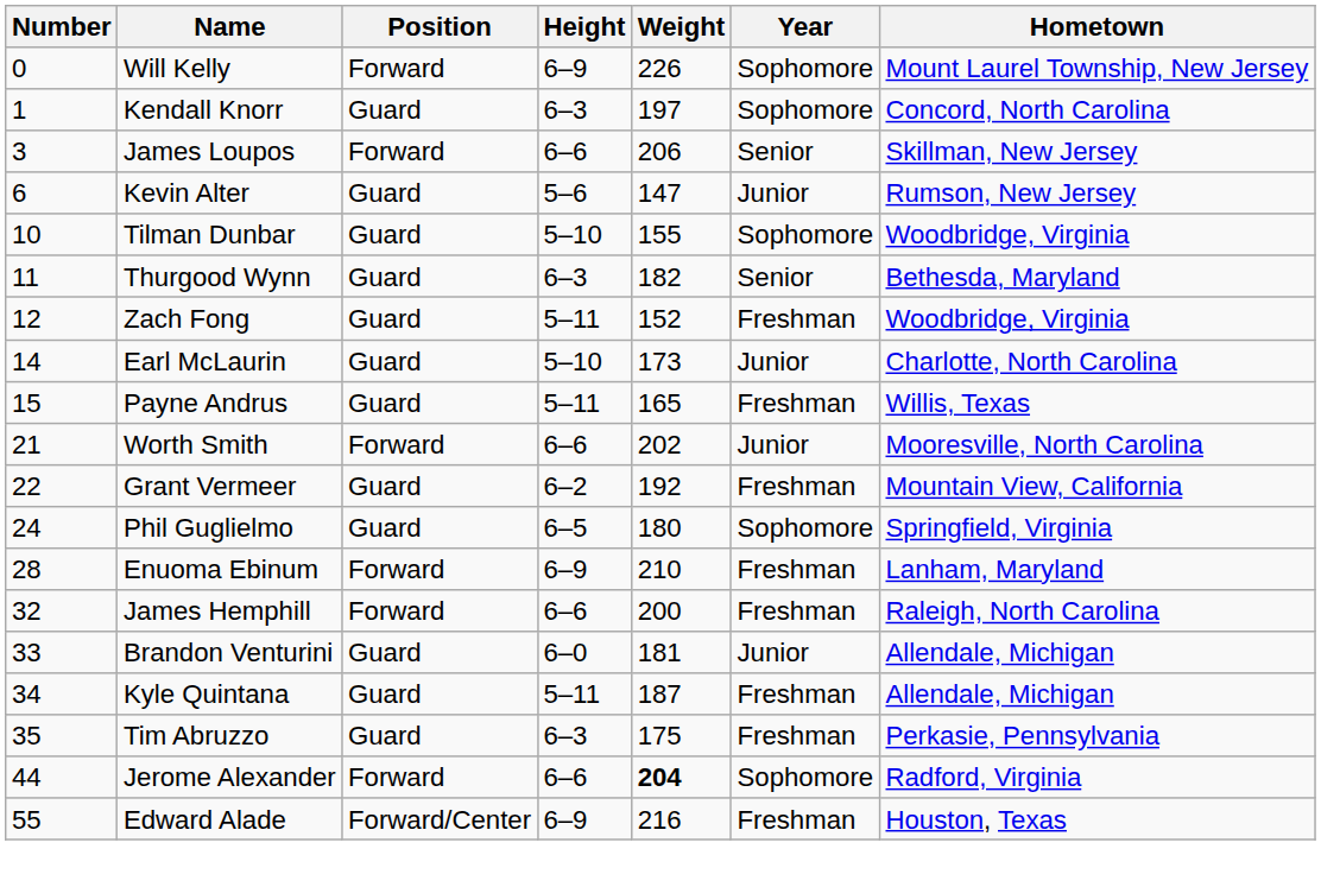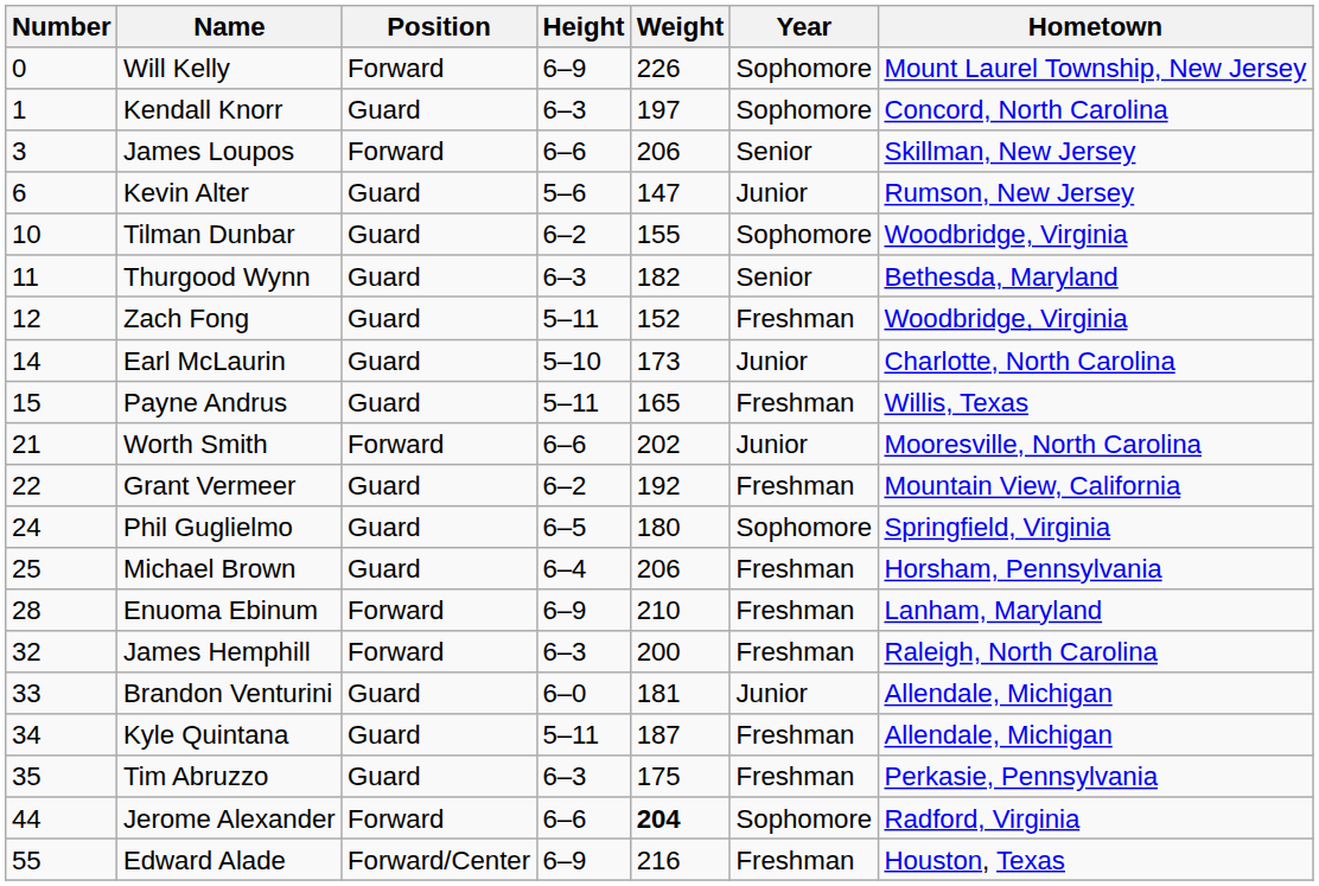Tilman Dunbar | Height: 5–10 -> 6–2
+ row: 25 | Michael Brown | Guard | 6–4 | 206 | Freshman | Horsham, Pennsylvania
James Hemphill | Height: 6–6 -> 6–3
